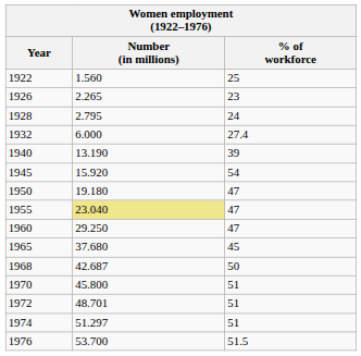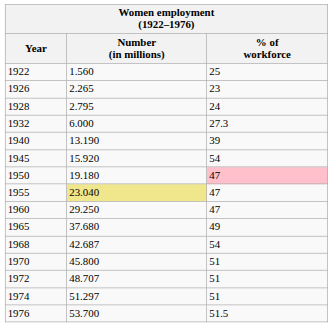1932 | % of workforce: 27.4 -> 27.3
1950 | % of workforce: no background -> pink background
1965 | % of workforce: 45 -> 49
1968 | % of workforce: 50 -> 54
1972 | Number (in millions): 48.701 -> 48.707
